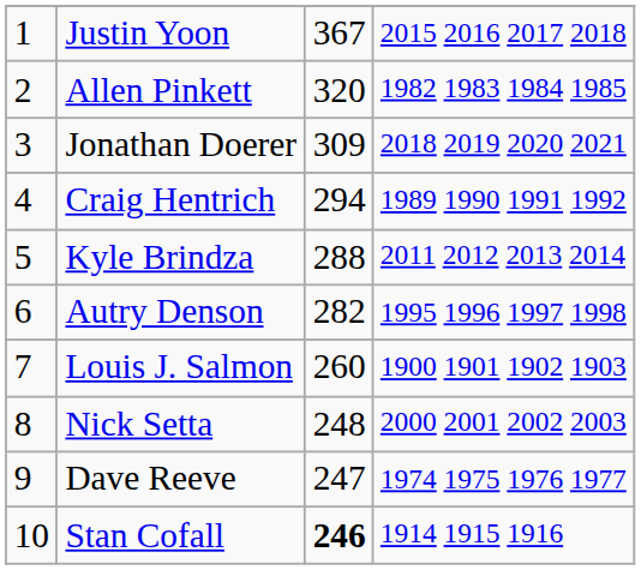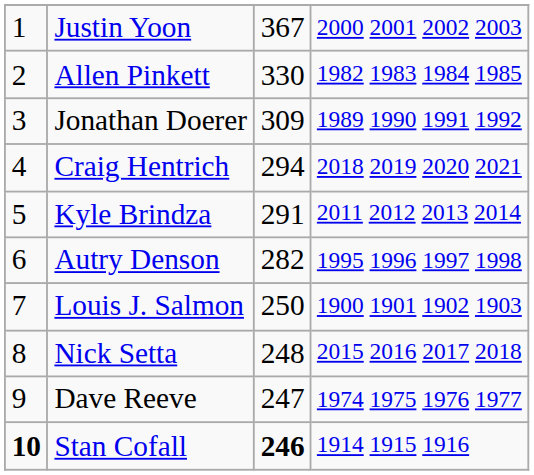Justin Yoon | column 4: 2015 2016 2017 2018 -> 2000 2001 2002 2003
Allen Pinkett | column 3: 320 -> 330
Jonathan Doerer | column 4: 2018 2019 2020 2021 -> 1989 1990 1991 1992
Craig Hentrich | column 4: 1989 1990 1991 1992 -> 2018 2019 2020 2021
Kyle Brindza | column 3: 288 -> 291
Louis J. Salmon | column 3: 260 -> 250
Nick Setta | column 4: 2000 2001 2002 2003 -> 2015 2016 2017 2018
Stan Cofall | column 1: normal -> bold
